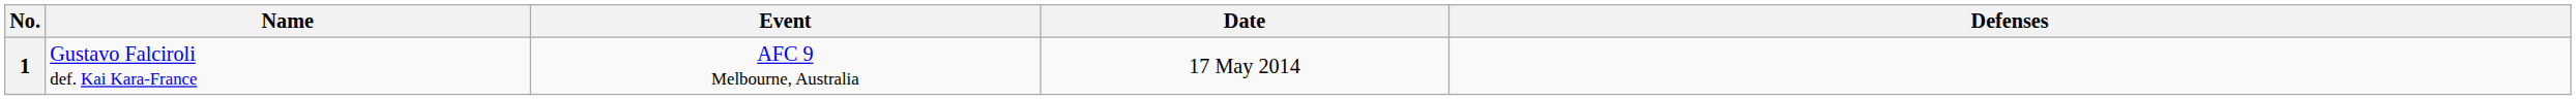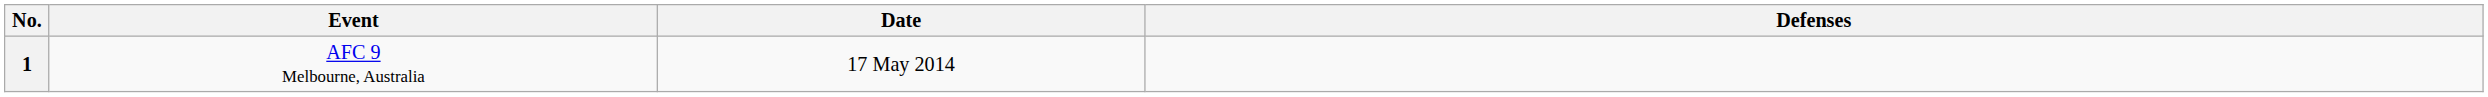- column: Name | Gustavo Falciroli def. Kai Kara-France
